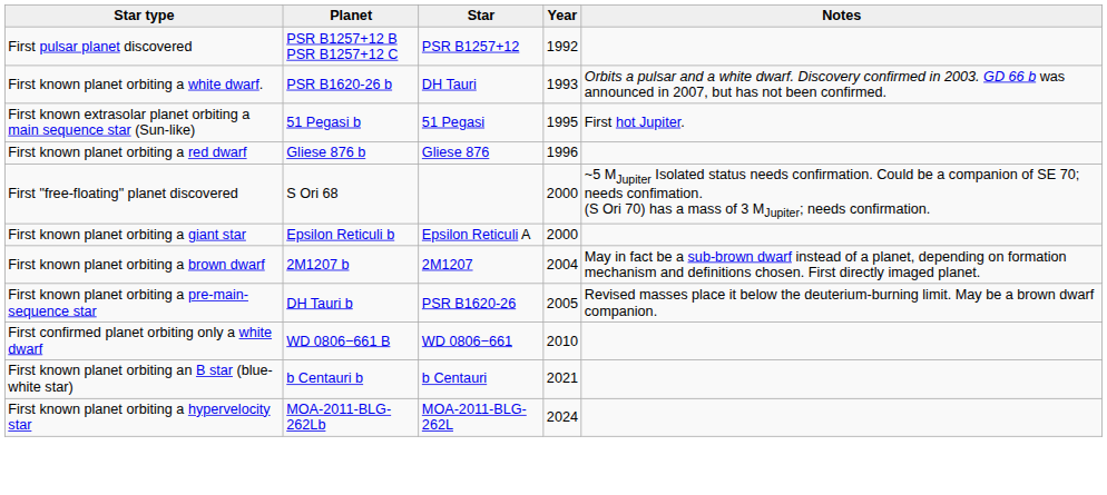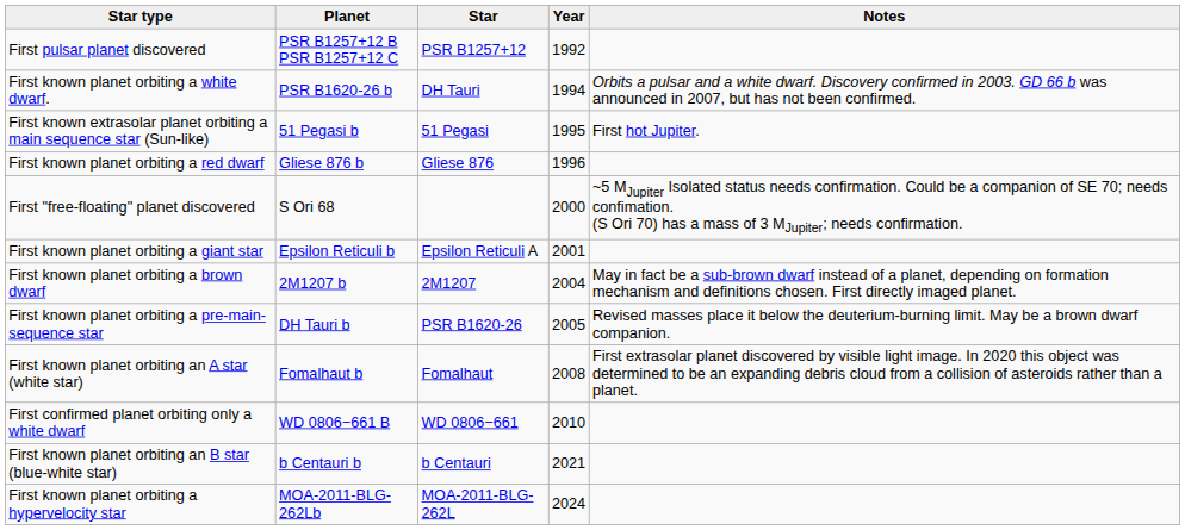First known planet orbiting a white dwarf. | Year: 1993 -> 1994
First known planet orbiting a giant star | Year: 2000 -> 2001
+ row: First known planet orbiting an A star (white star) | Fomalhaut b | Fomalhaut | 2008 | First extrasolar planet discovered by visible light image. In 2020 this object was determined to be an expanding debris cloud from a collision of asteroids rather than a planet.
